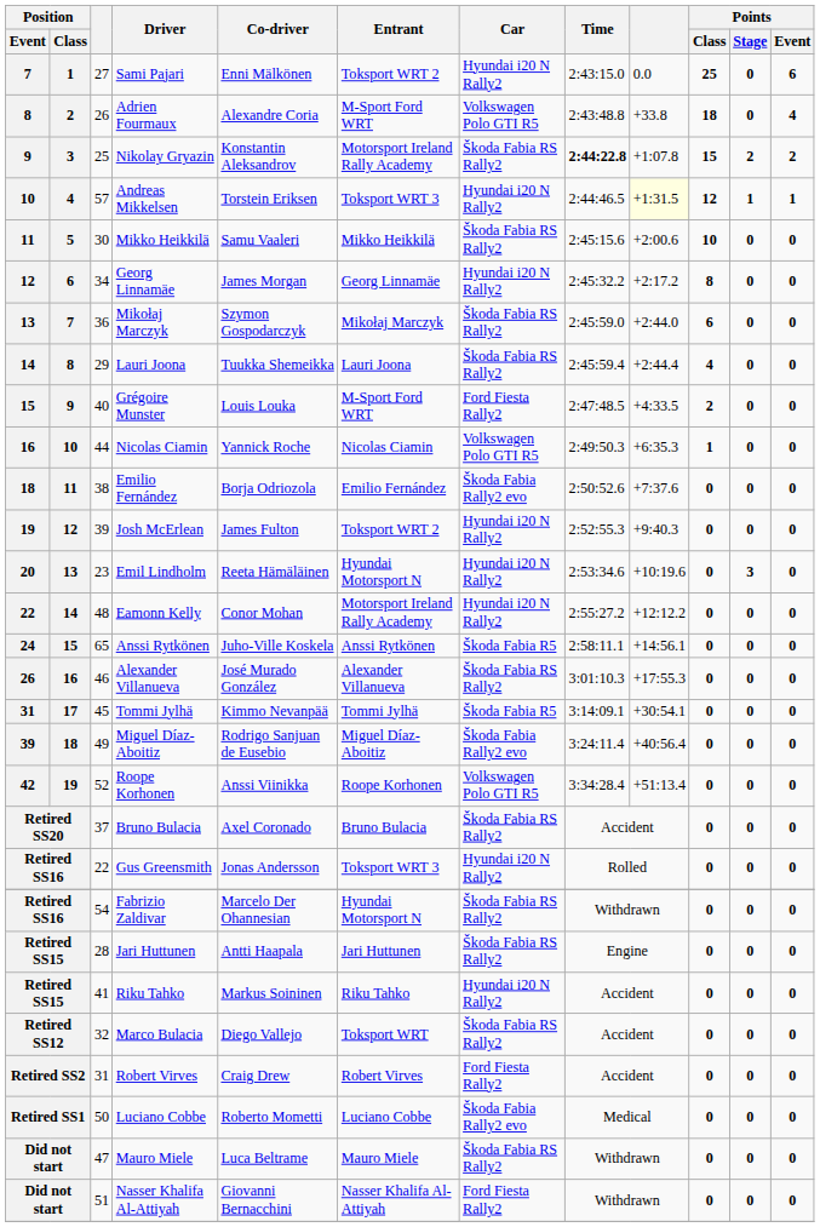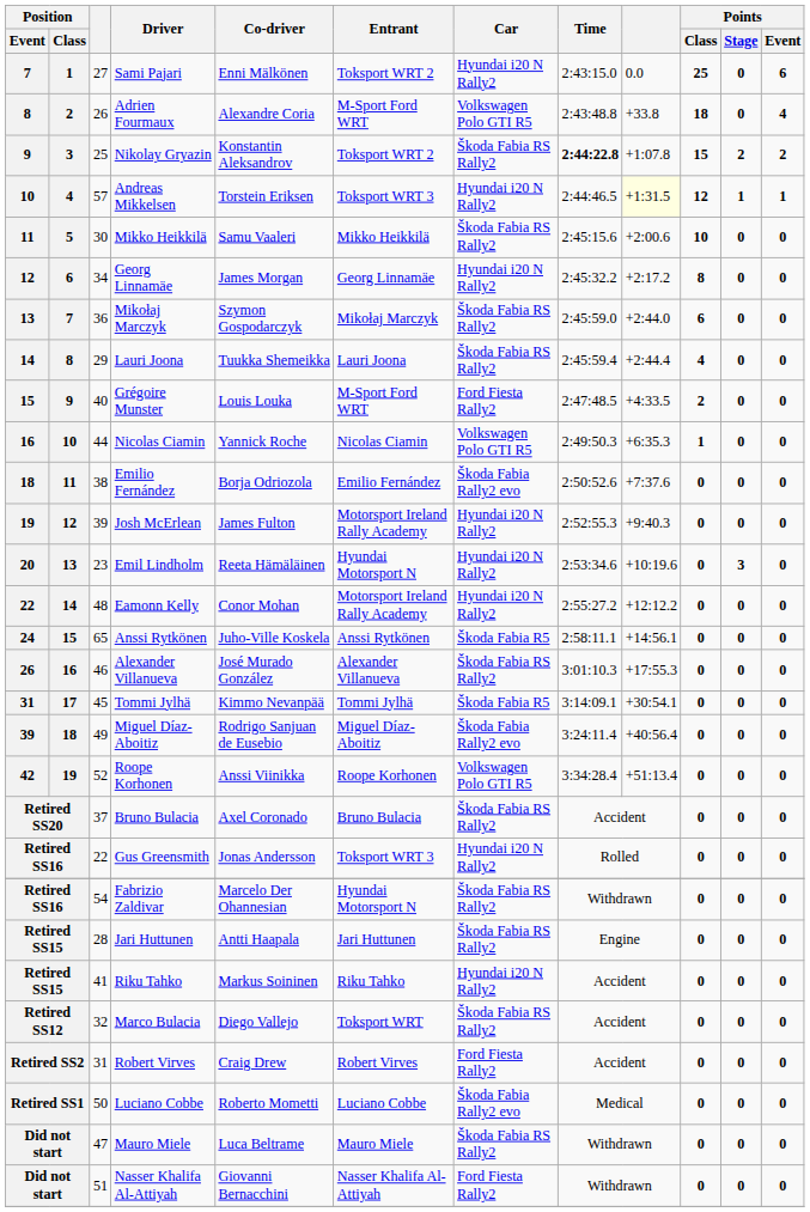Nikolay Gryazin | Entrant: Motorsport Ireland Rally Academy -> Toksport WRT 2
Josh McErlean | Entrant: Toksport WRT 2 -> Motorsport Ireland Rally Academy
